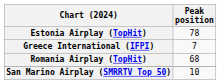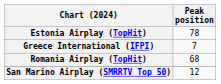San Marino Airplay (SMRRTV Top 50) | Peak position: 10 -> 12
